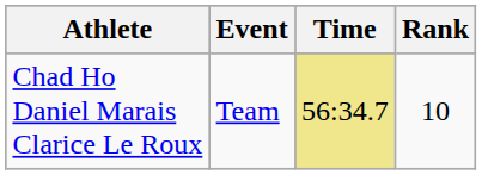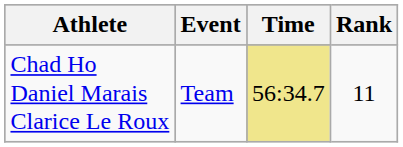Chad Ho Daniel Marais Clarice Le Roux | Rank: 10 -> 11
